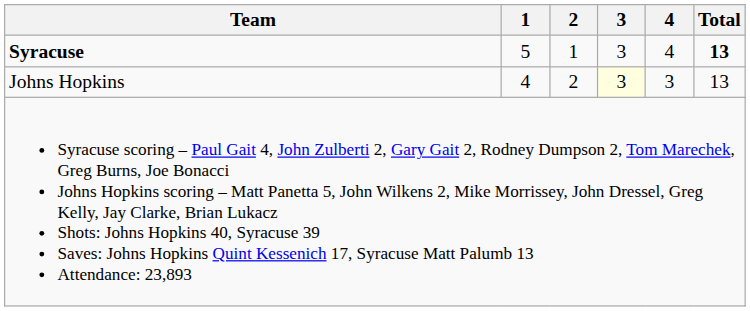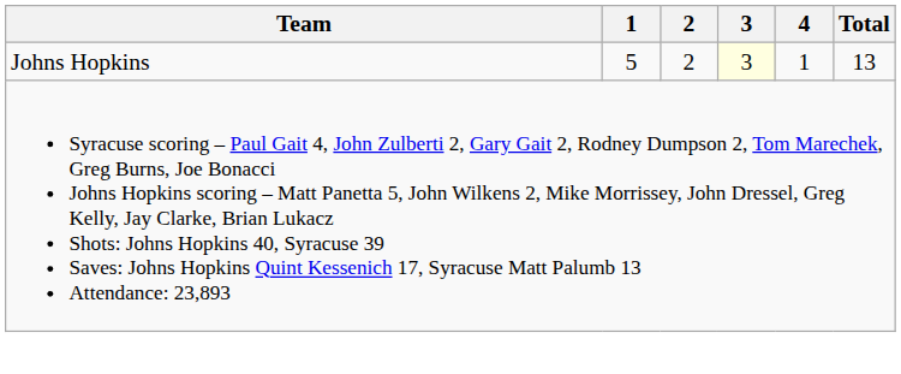- row: Syracuse | 5 | 1 | 3 | 4 | 13
Johns Hopkins | 1: 4 -> 5
Johns Hopkins | 4: 3 -> 1
